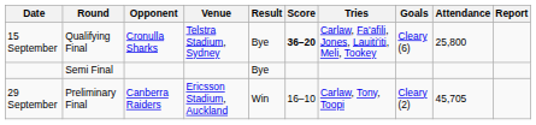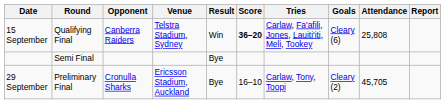15 September | Opponent: Cronulla Sharks -> Canberra Raiders
15 September | Result: Bye -> Win
15 September | Attendance: 25,800 -> 25,808
29 September | Opponent: Canberra Raiders -> Cronulla Sharks
29 September | Result: Win -> Bye
